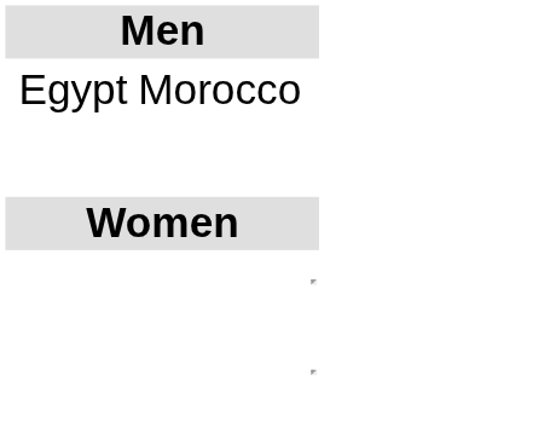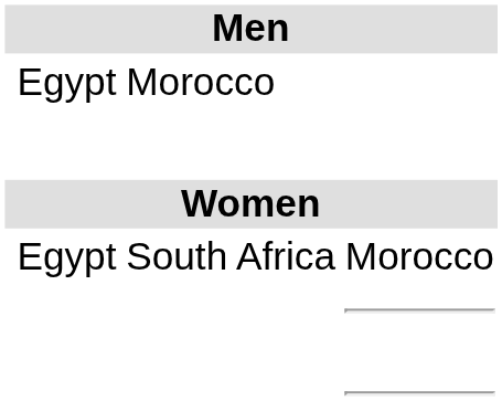+ row: Egypt | South Africa | Morocco
